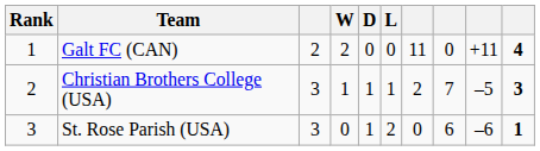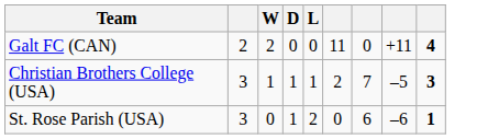- column: Rank | 1 | 2 | 3
